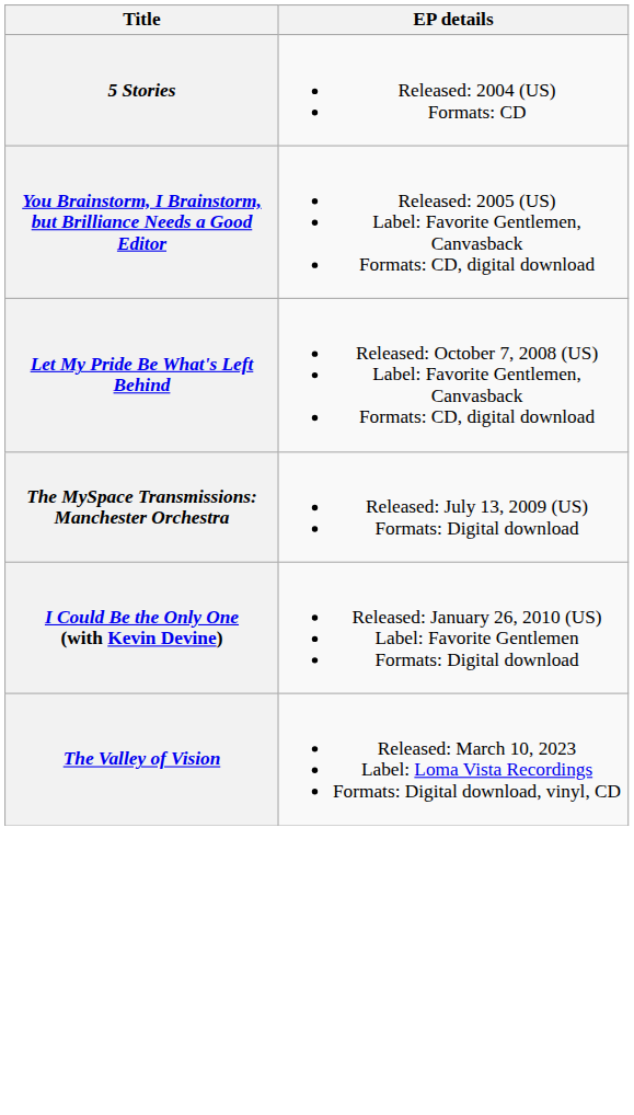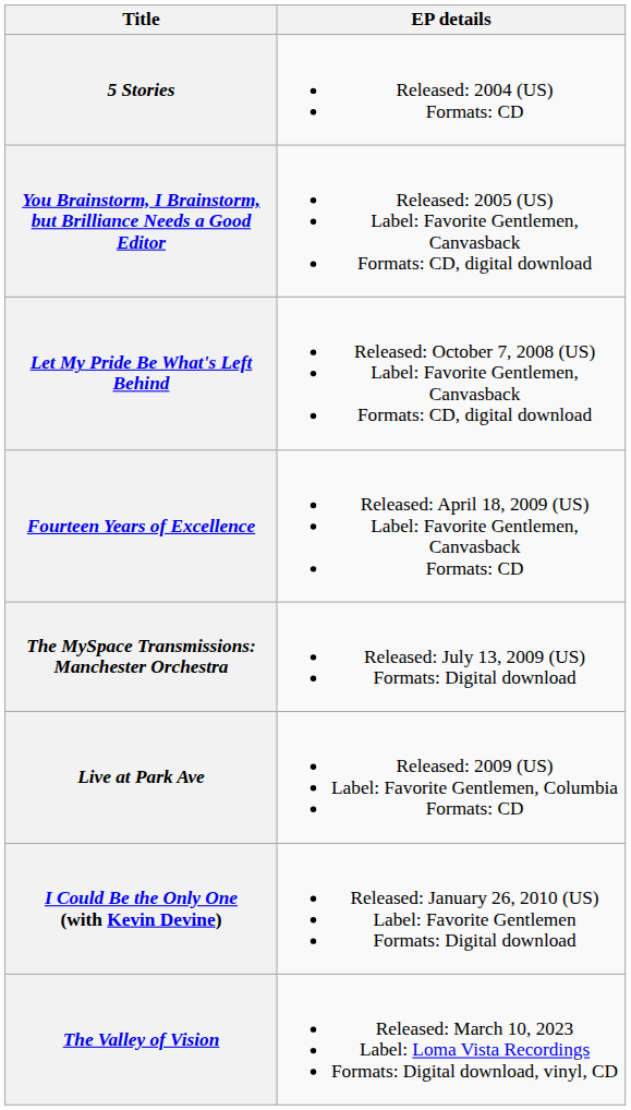+ row: Fourteen Years of Excellence | Released: April 18, 2009 (US) Label: Favorite Gentlemen, Canvasback Formats: CD
+ row: Live at Park Ave | Released: 2009 (US) Label: Favorite Gentlemen, Columbia Formats: CD
